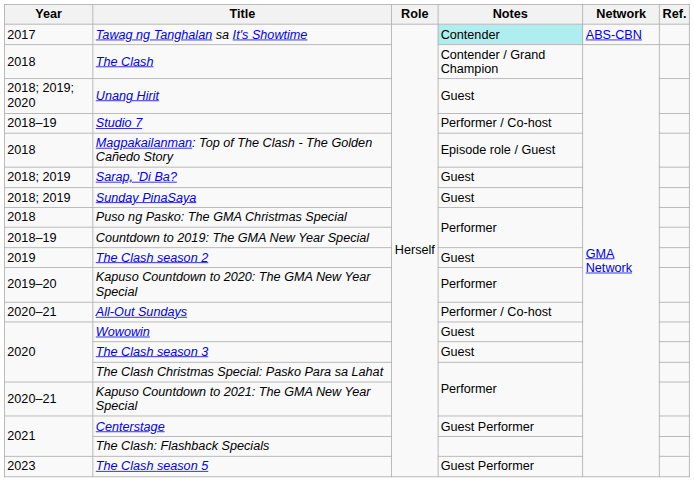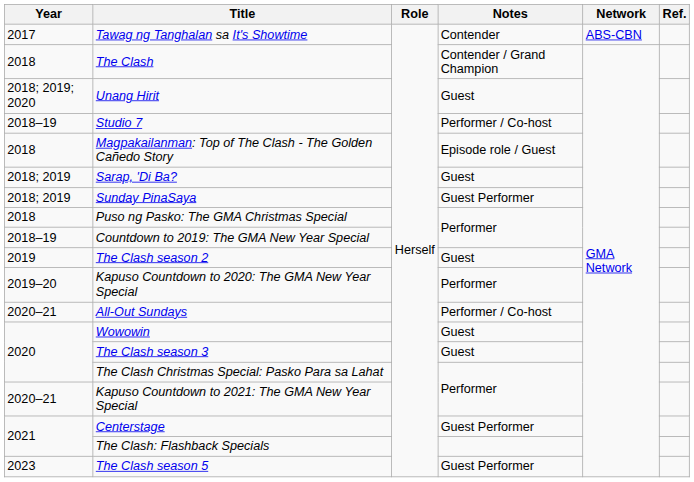Tawag ng Tanghalan sa It's Showtime | Notes: paleturquoise background -> no background
Sunday PinaSaya | Notes: Guest -> Guest Performer
